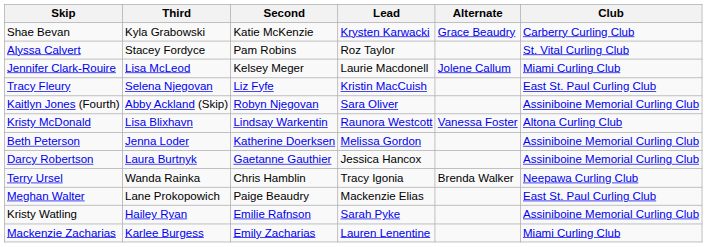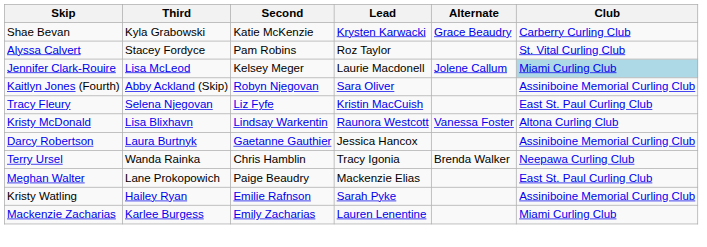Jennifer Clark-Rouire | Club: no background -> lightblue background
rows swapped: Tracy Fleury <-> Kaitlyn Jones (Fourth)
- row: Beth Peterson | Jenna Loder | Katherine Doerksen | Melissa Gordon | Assiniboine Memorial Curling Club
